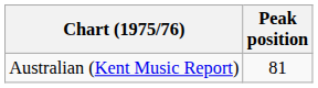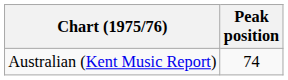Australian (Kent Music Report) | Peak position: 81 -> 74
